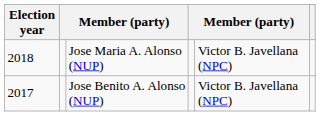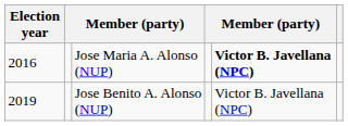Jose Maria A. Alonso (NUP) | Election year: 2018 -> 2016
Jose Maria A. Alonso (NUP) | column 5: normal -> bold
Jose Benito A. Alonso (NUP) | Election year: 2017 -> 2019
